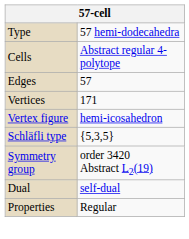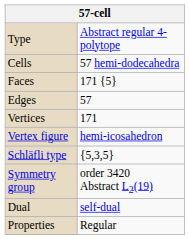Type | column 2: 57 hemi-dodecahedra -> Abstract regular 4-polytope
Cells | column 2: Abstract regular 4-polytope -> 57 hemi-dodecahedra
+ row: Faces | 171 {5}
